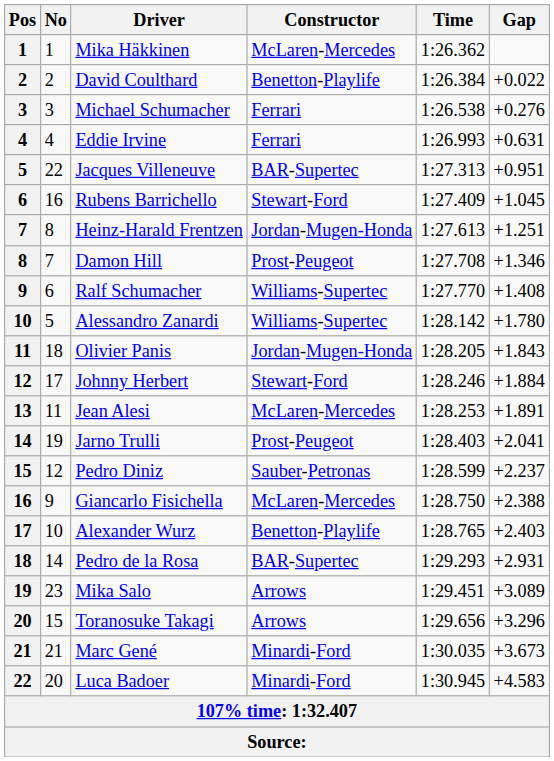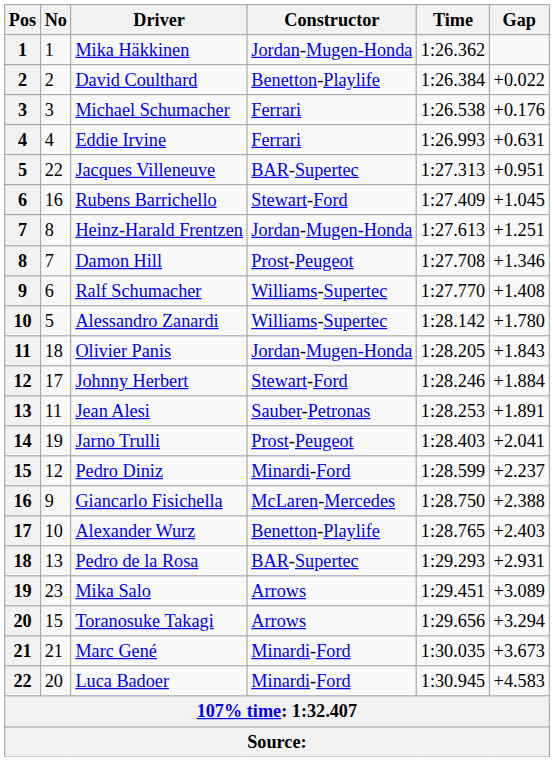Mika Häkkinen | Constructor: McLaren-Mercedes -> Jordan-Mugen-Honda
Michael Schumacher | Gap: +0.276 -> +0.176
Jean Alesi | Constructor: McLaren-Mercedes -> Sauber-Petronas
Pedro Diniz | Constructor: Sauber-Petronas -> Minardi-Ford
Pedro de la Rosa | No: 14 -> 13
Toranosuke Takagi | Gap: +3.296 -> +3.294
